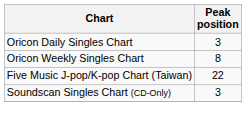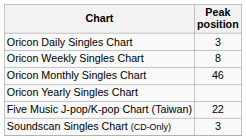+ row: Oricon Monthly Singles Chart | 46
+ row: Oricon Yearly Singles Chart
